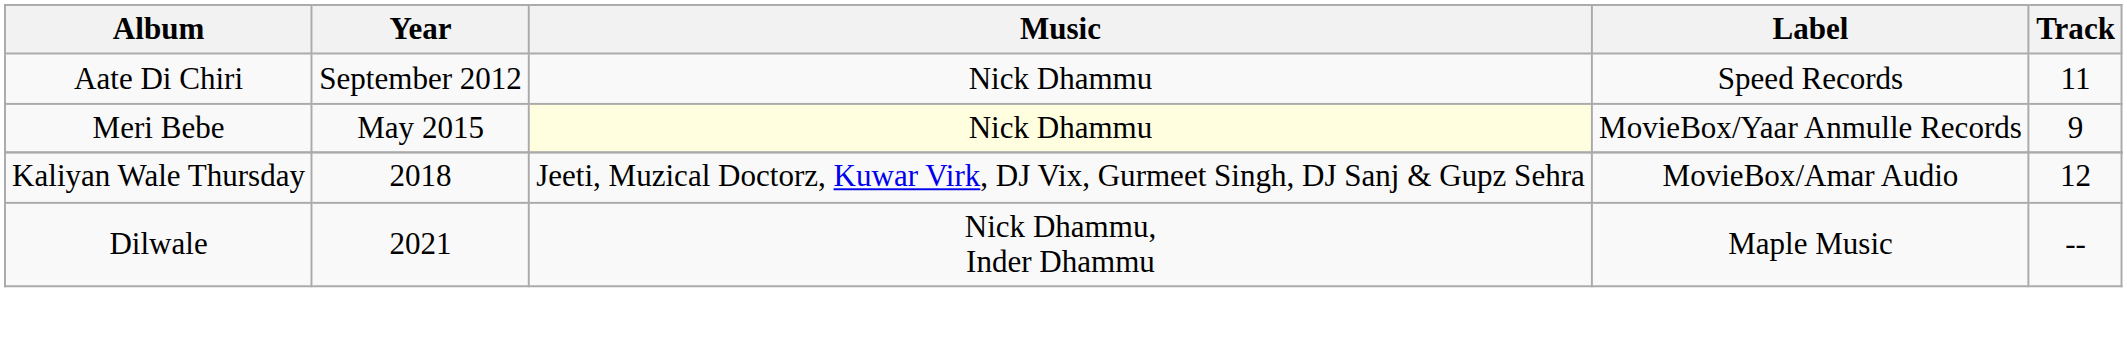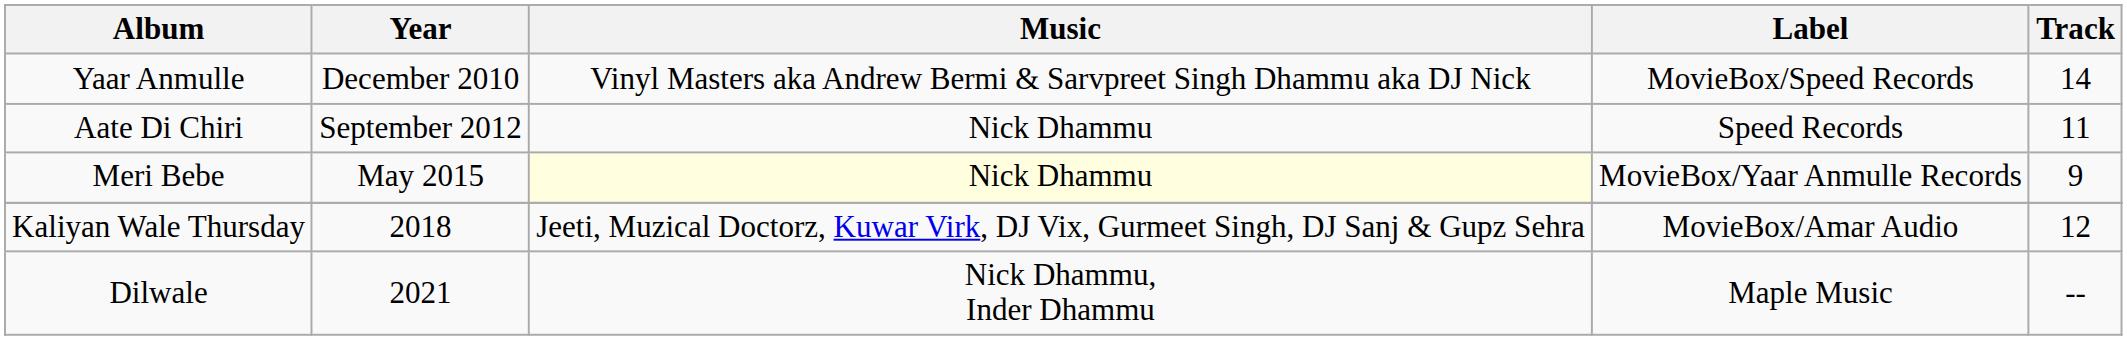+ row: Yaar Anmulle | December 2010 | Vinyl Masters aka Andrew Bermi & Sarvpreet Singh Dhammu aka DJ Nick | MovieBox/Speed Records | 14
